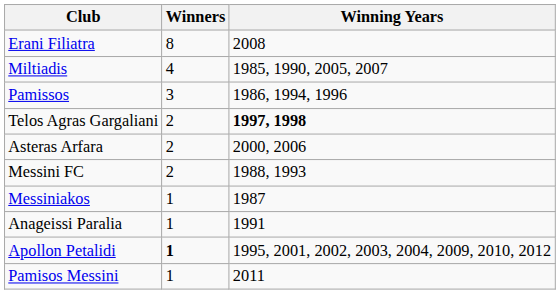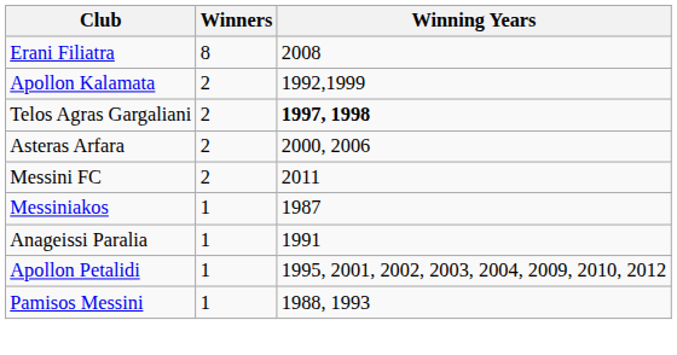- row: Miltiadis | 4 | 1985, 1990, 2005, 2007
- row: Pamissos | 3 | 1986, 1994, 1996
+ row: Apollon Kalamata | 2 | 1992,1999
Messini FC | Winning Years: 1988, 1993 -> 2011
Apollon Petalidi | Winners: bold -> normal
Pamisos Messini | Winning Years: 2011 -> 1988, 1993
